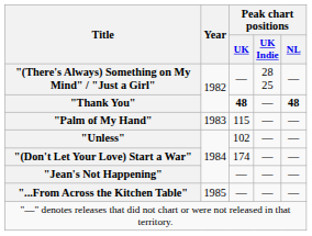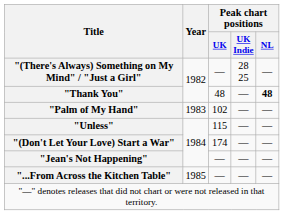"Thank You" | Peak chart positions / UK: bold -> normal
"Palm of My Hand" | Peak chart positions / UK: 115 -> 102
"Unless" | Peak chart positions / UK: 102 -> 115
